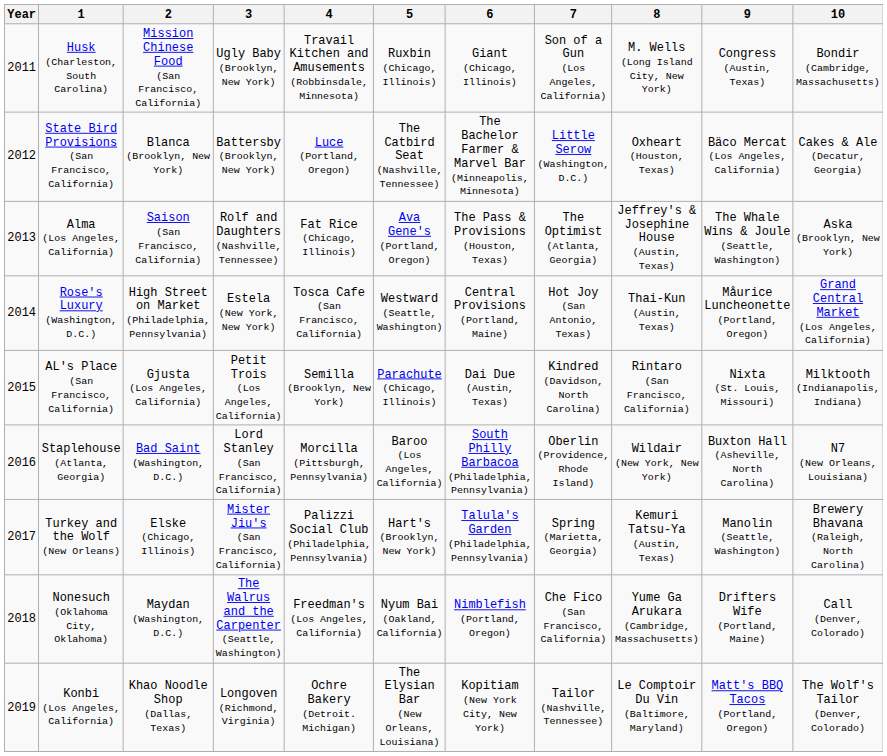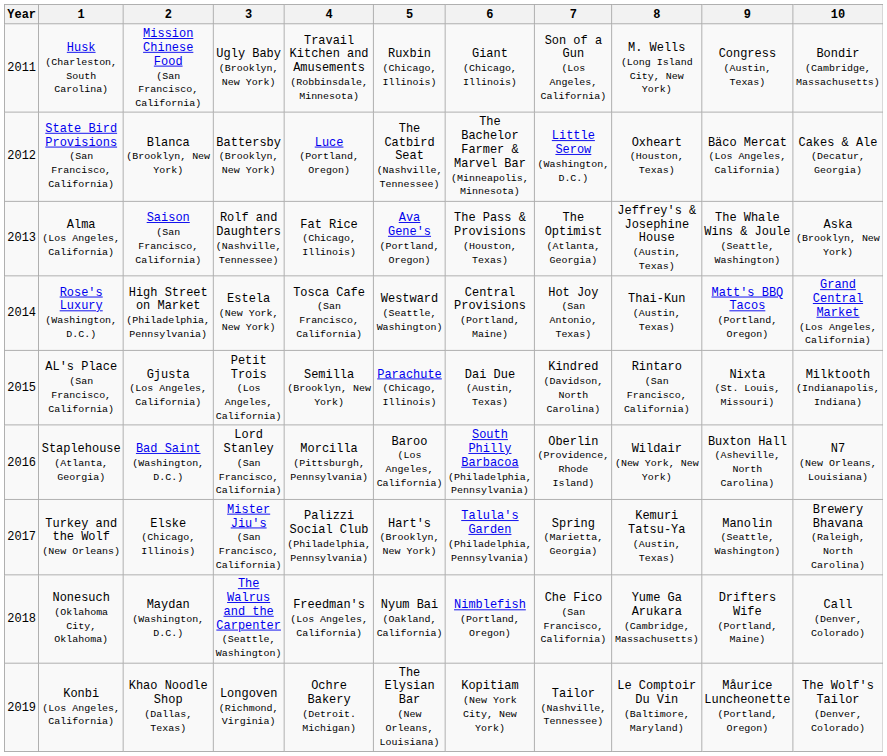Rose's Luxury (Washington, D.C.) | 9: Måurice Luncheonette (Portland, Oregon) -> Matt's BBQ Tacos (Portland, Oregon)
Konbi (Los Angeles, California) | 9: Matt's BBQ Tacos (Portland, Oregon) -> Måurice Luncheonette (Portland, Oregon)
